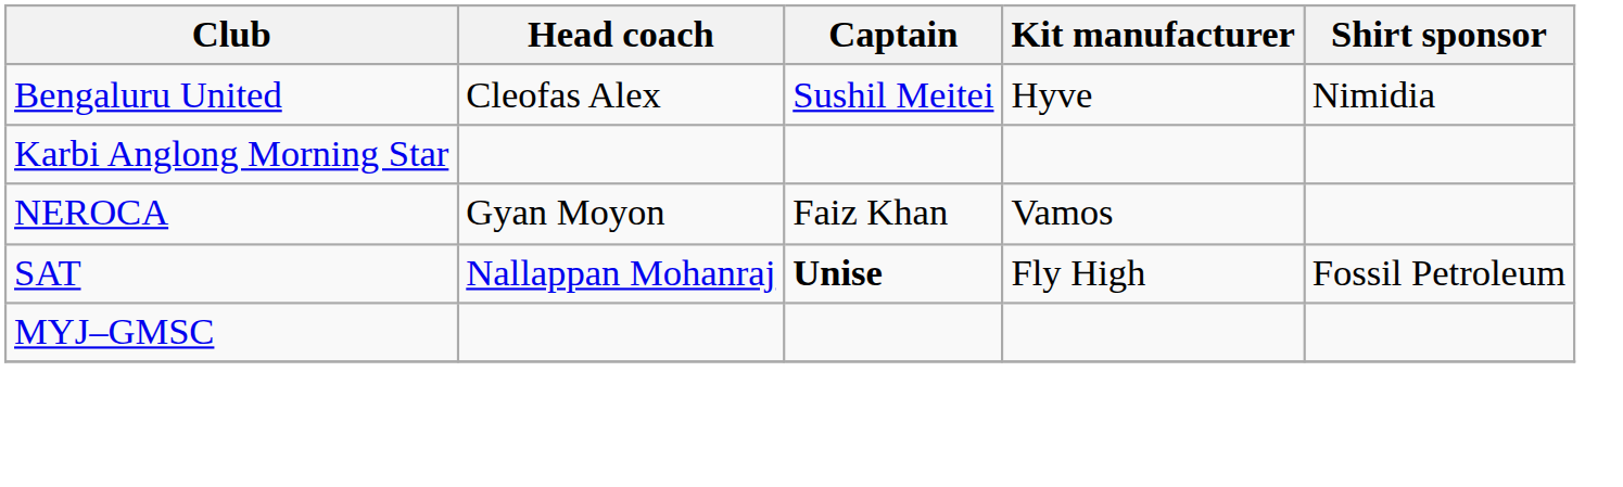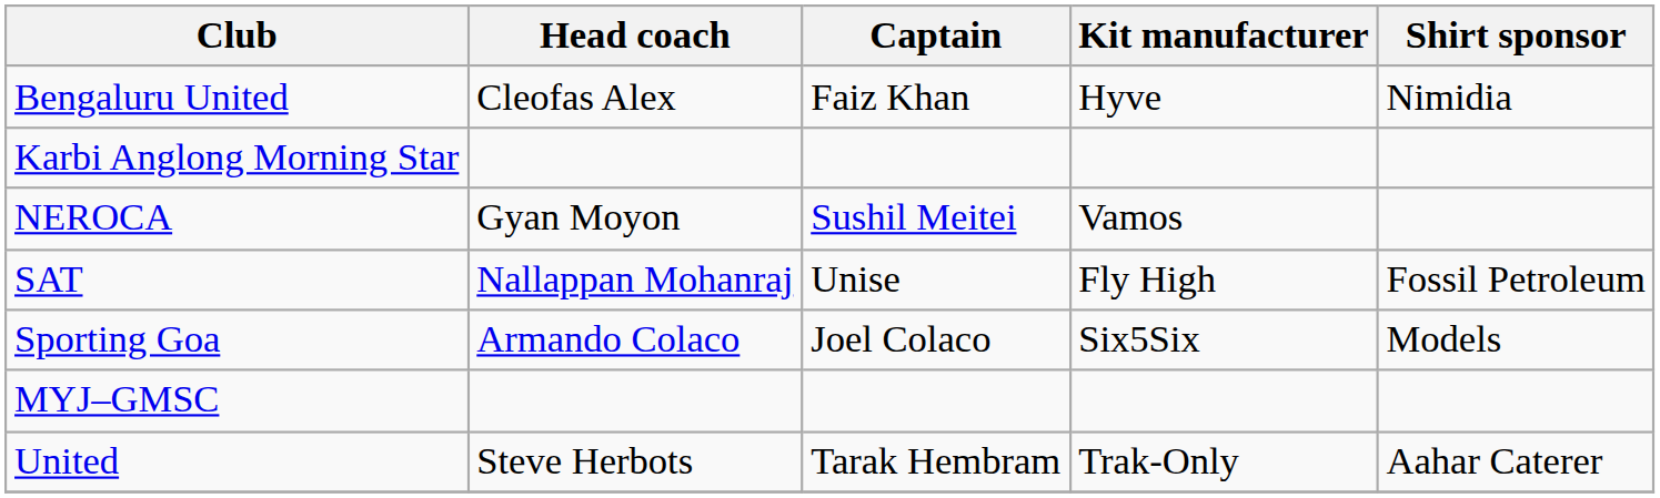Bengaluru United | Captain: Sushil Meitei -> Faiz Khan
NEROCA | Captain: Faiz Khan -> Sushil Meitei
SAT | Captain: bold -> normal
+ row: Sporting Goa | Armando Colaco | Joel Colaco | Six5Six | Models
+ row: United | Steve Herbots | Tarak Hembram | Trak-Only | Aahar Caterer
